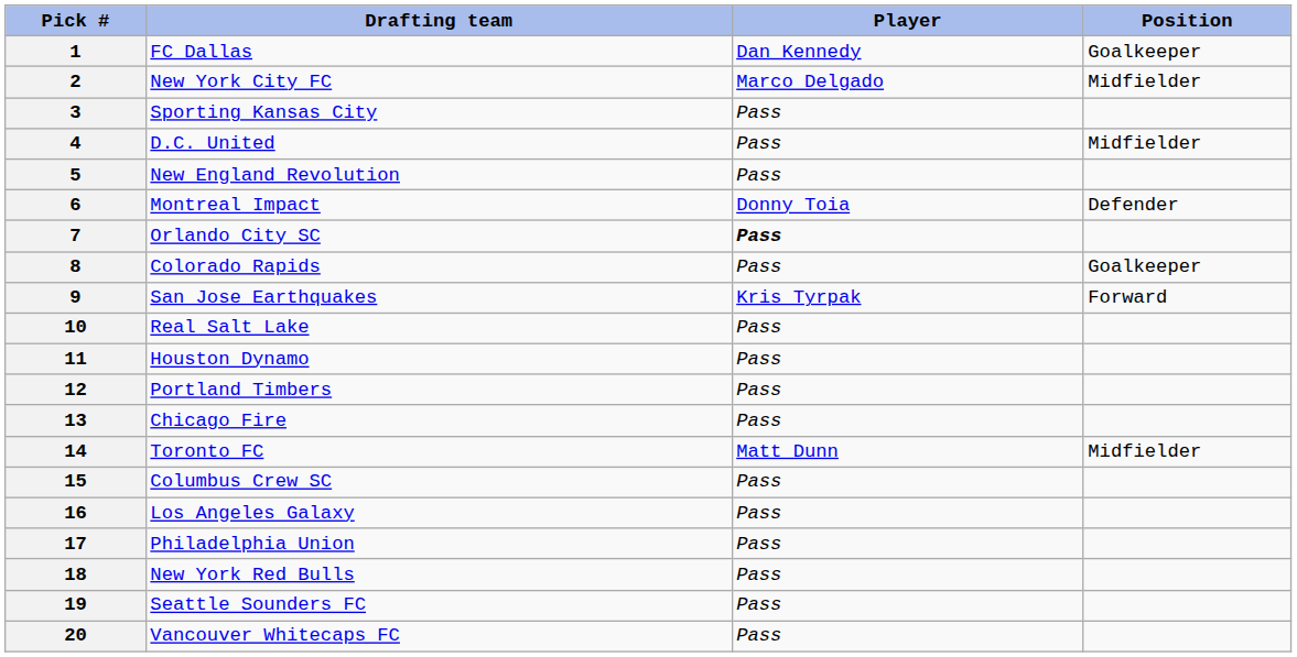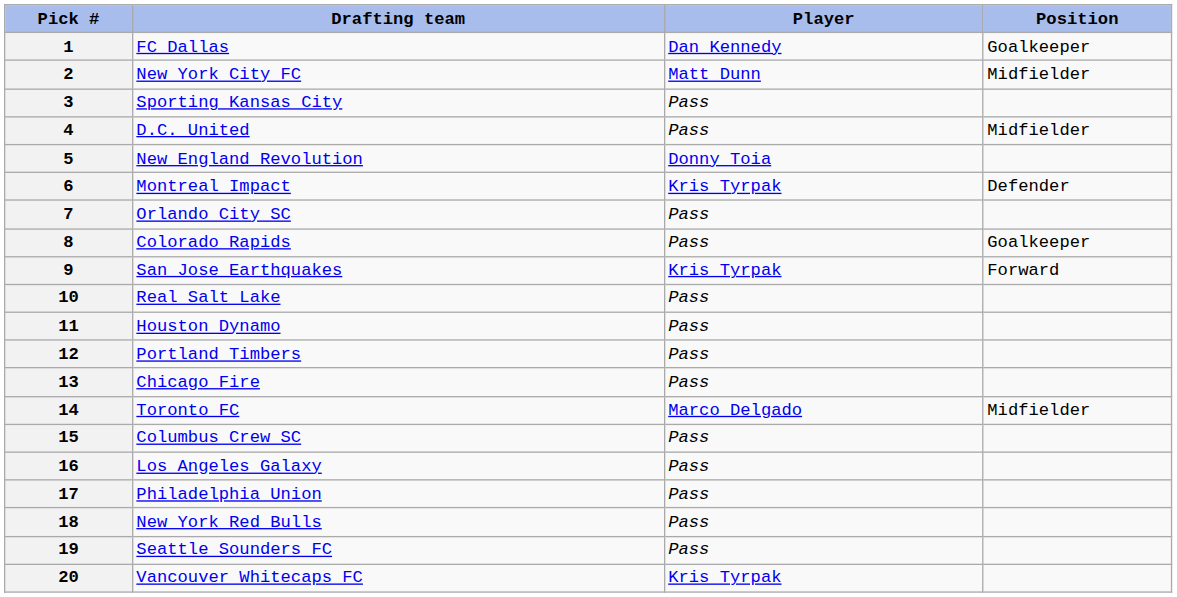2 | Player: Marco Delgado -> Matt Dunn
5 | Player: Pass -> Donny Toia
6 | Player: Donny Toia -> Kris Tyrpak
7 | Player: bold -> normal
14 | Player: Matt Dunn -> Marco Delgado
20 | Player: Pass -> Kris Tyrpak
